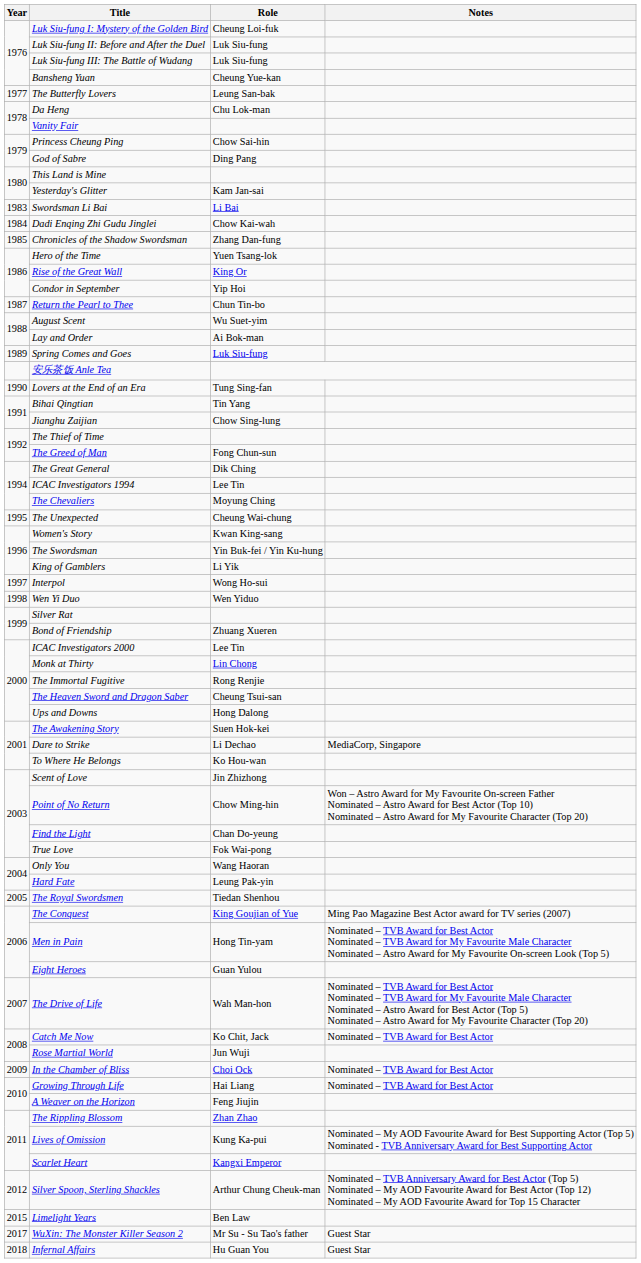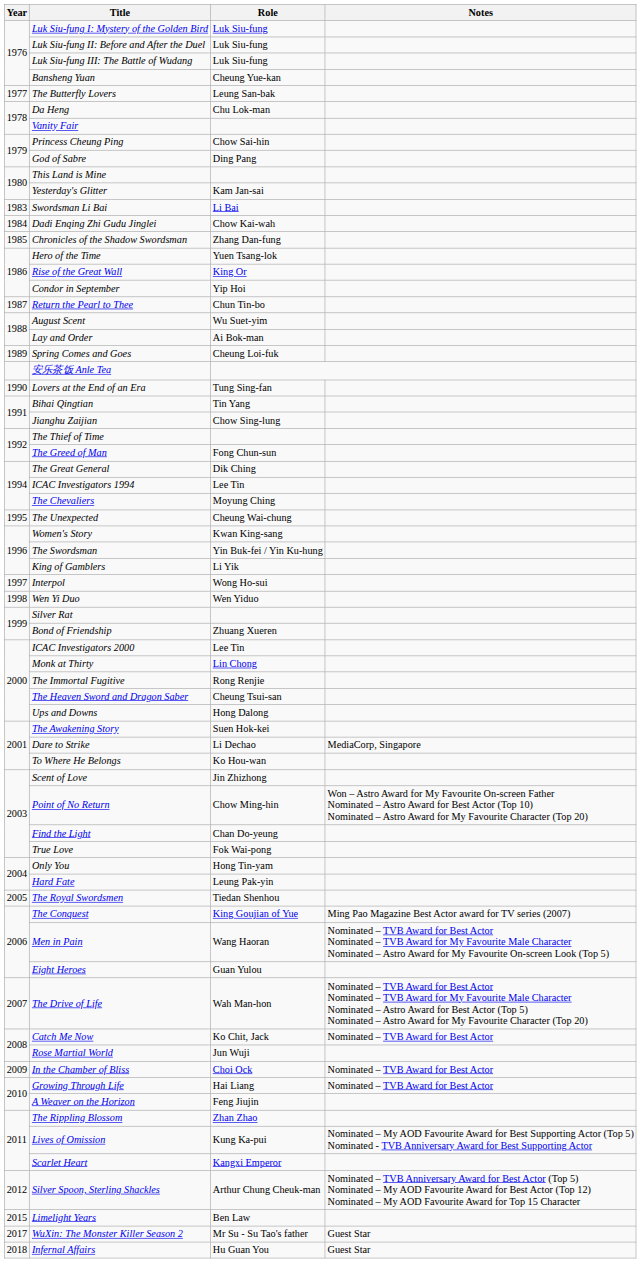Luk Siu-fung I: Mystery of the Golden Bird | Role: Cheung Loi-fuk -> Luk Siu-fung
Spring Comes and Goes | Role: Luk Siu-fung -> Cheung Loi-fuk
Only You | Role: Wang Haoran -> Hong Tin-yam
Men in Pain | Role: Hong Tin-yam -> Wang Haoran
